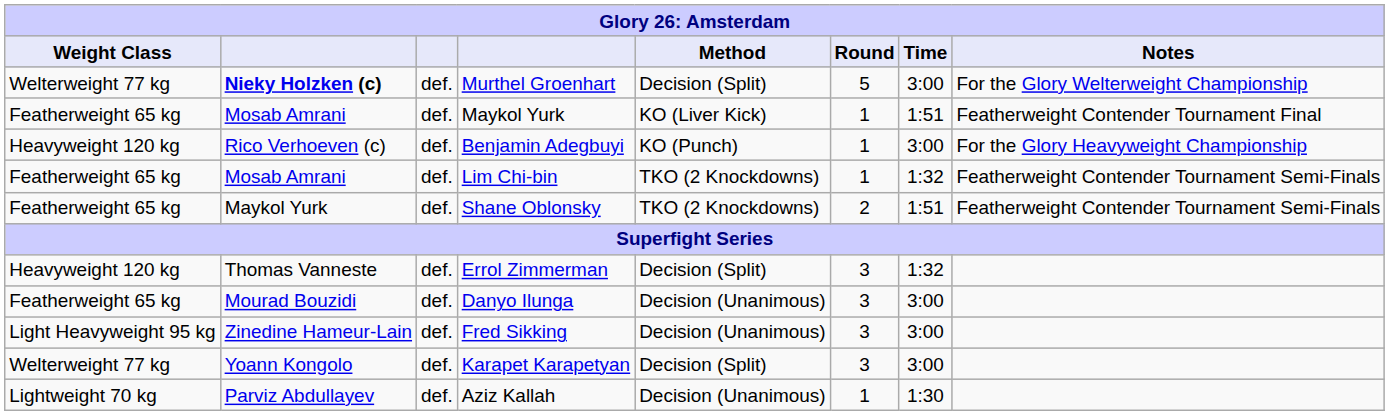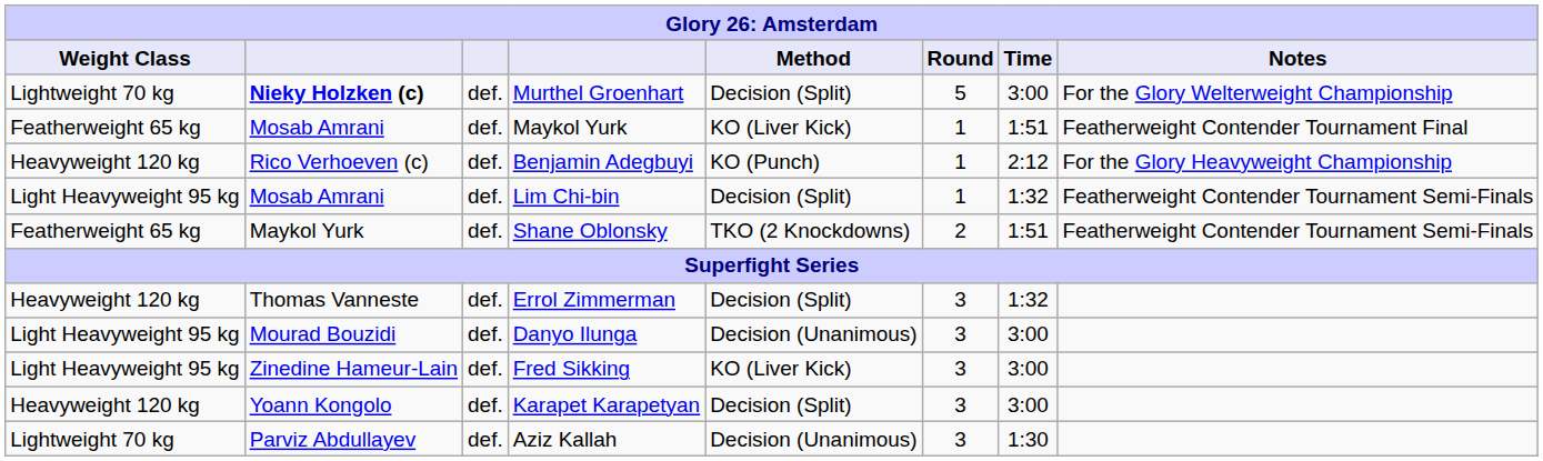Murthel Groenhart | Weight Class: Welterweight 77 kg -> Lightweight 70 kg
Benjamin Adegbuyi | Time: 3:00 -> 2:12
Lim Chi-bin | Weight Class: Featherweight 65 kg -> Light Heavyweight 95 kg
Lim Chi-bin | Method: TKO (2 Knockdowns) -> Decision (Split)
Danyo Ilunga | Weight Class: Featherweight 65 kg -> Light Heavyweight 95 kg
Fred Sikking | Method: Decision (Unanimous) -> KO (Liver Kick)
Karapet Karapetyan | Weight Class: Welterweight 77 kg -> Heavyweight 120 kg
Aziz Kallah | Round: 1 -> 3
